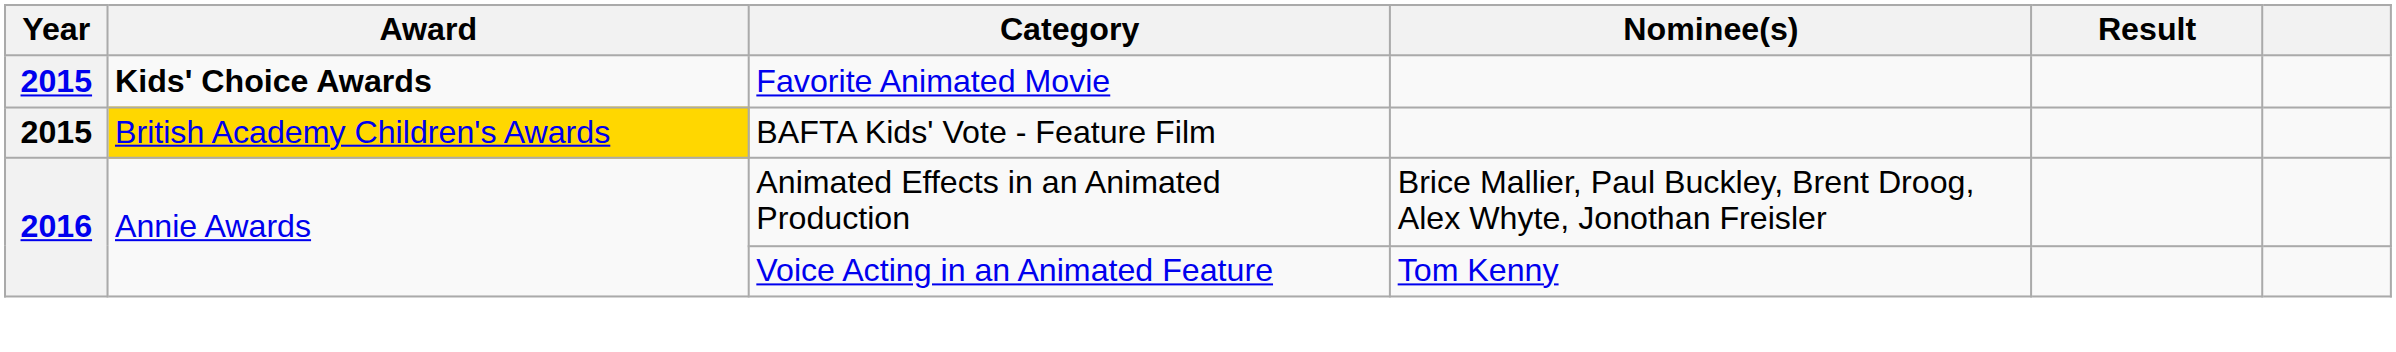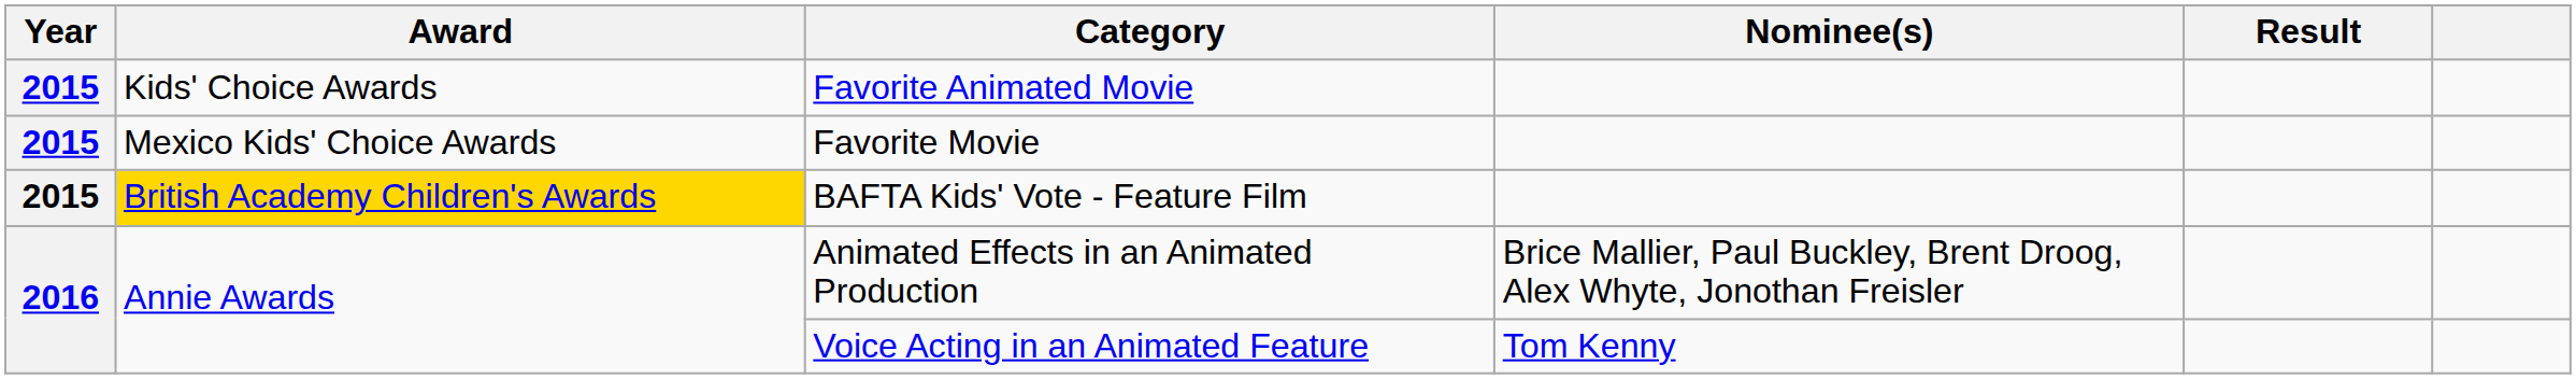Favorite Animated Movie | Award: bold -> normal
+ row: 2015 | Mexico Kids' Choice Awards | Favorite Movie
